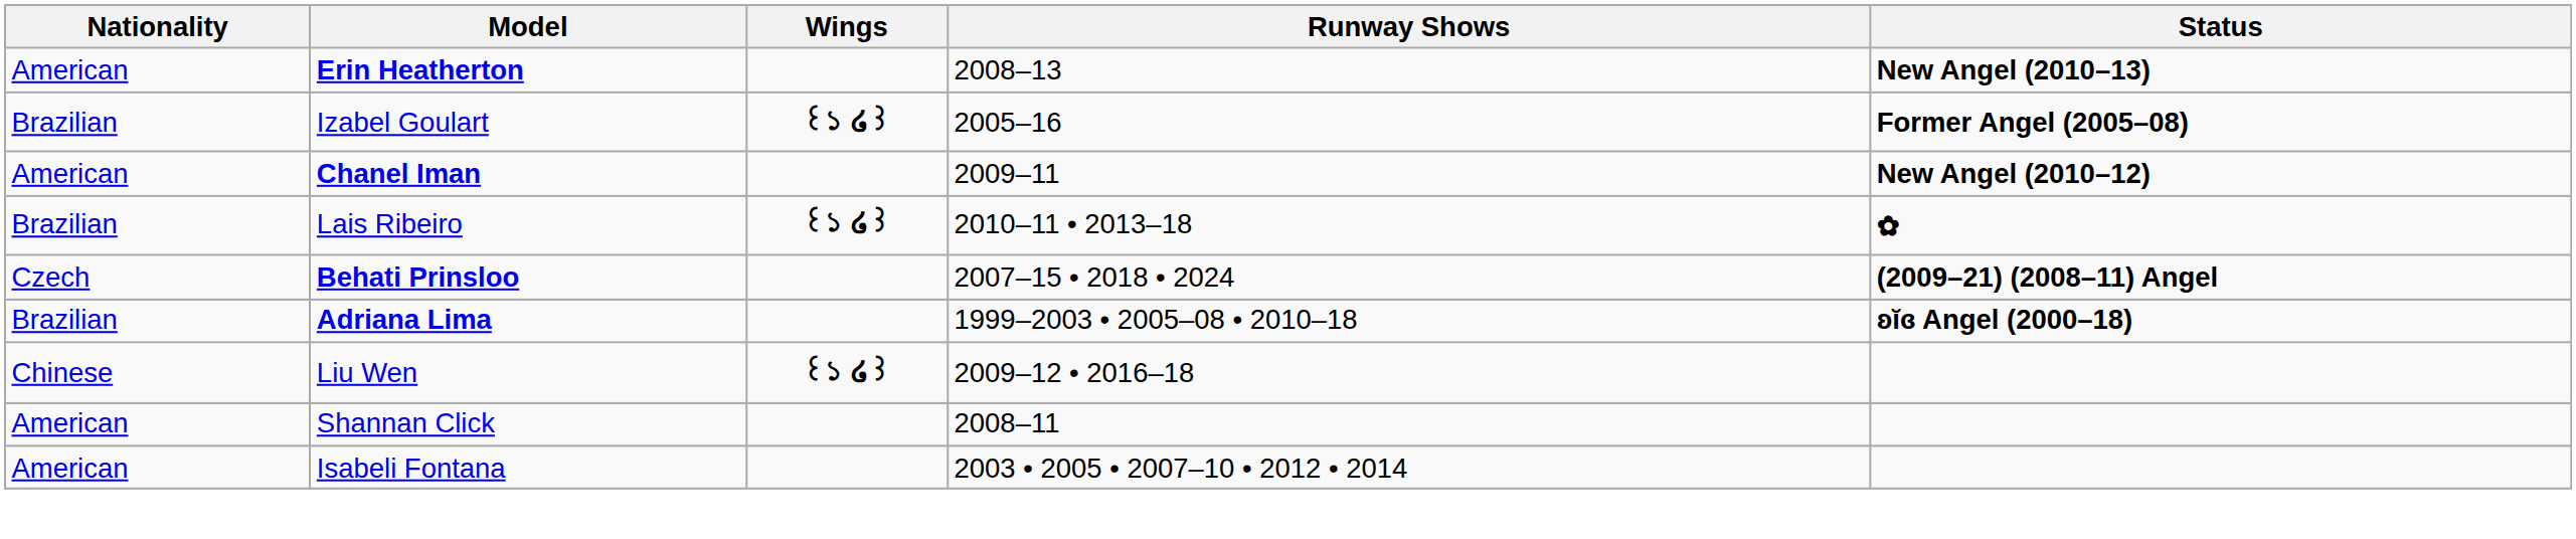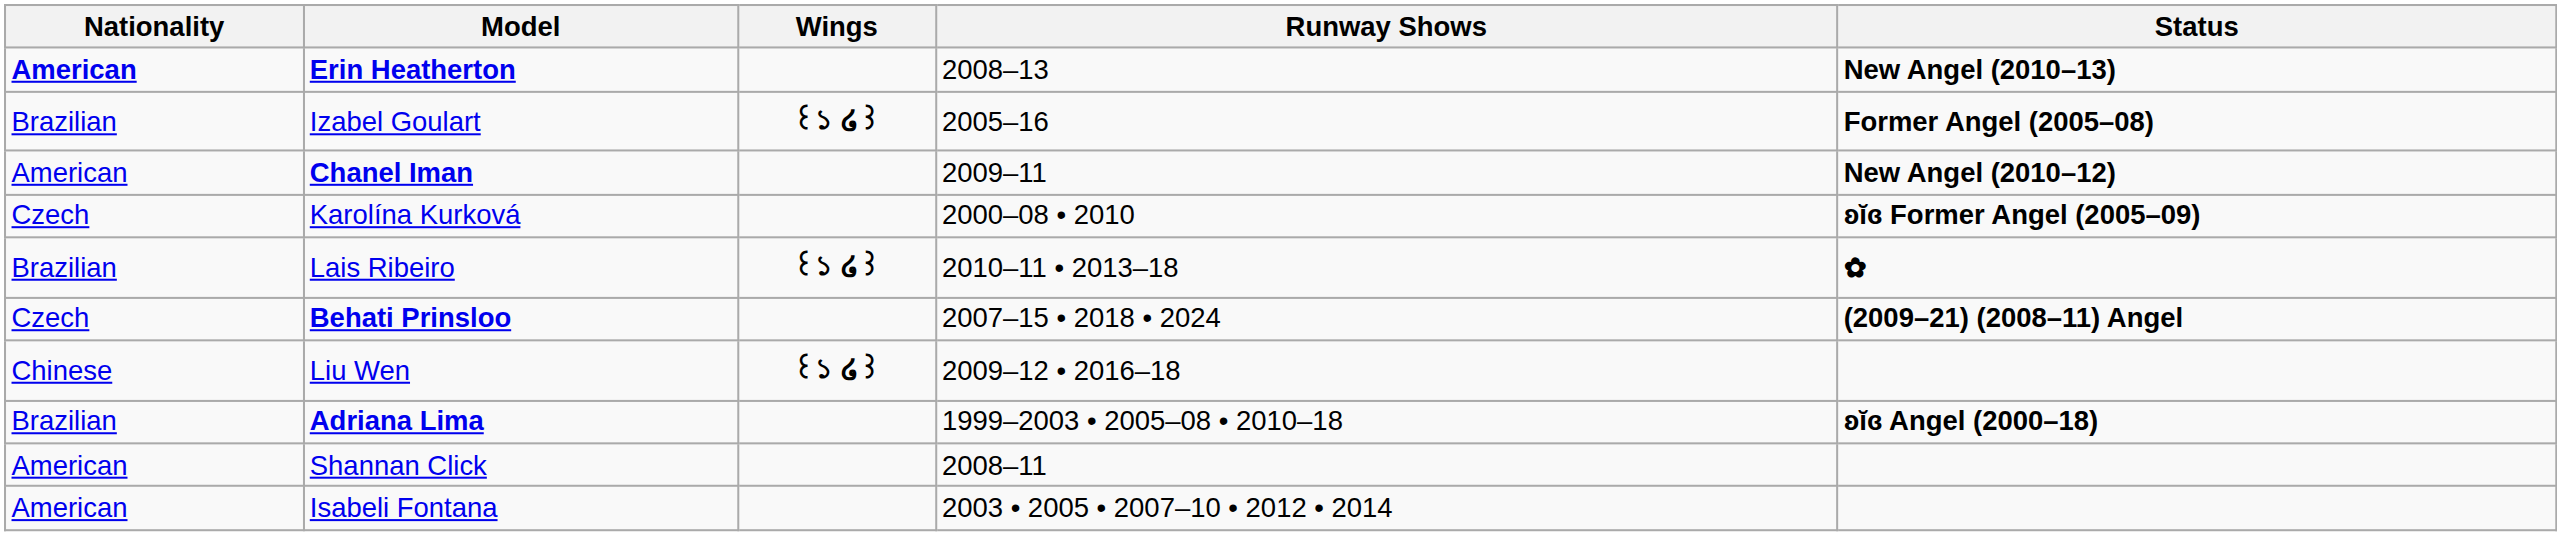Erin Heatherton | Nationality: normal -> bold
+ row: Czech | Karolína Kurková | 2000–08 • 2010 | ʚĭɞ Former Angel (2005–09)
rows swapped: Adriana Lima <-> Liu Wen
